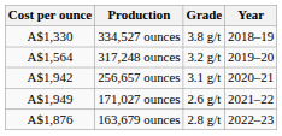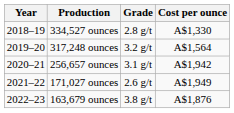columns swapped: Year <-> Cost per ounce
334,527 ounces | Grade: 3.8 g/t -> 2.8 g/t
163,679 ounces | Grade: 2.8 g/t -> 3.8 g/t
